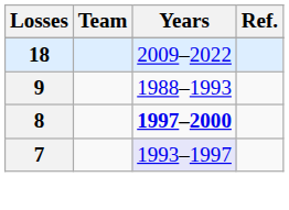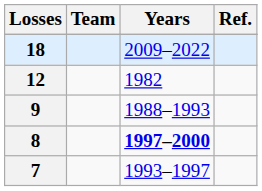+ row: 12 | 1982
7 | Years: lavender background -> no background
